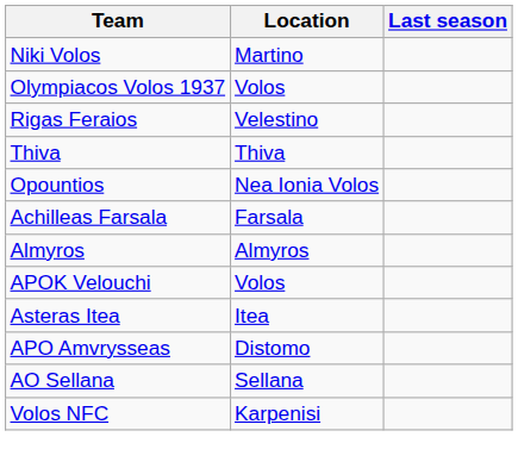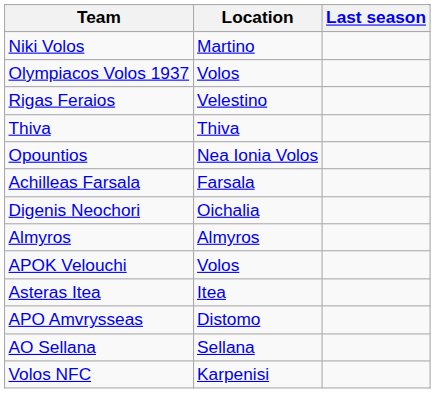+ row: Digenis Neochori | Oichalia
